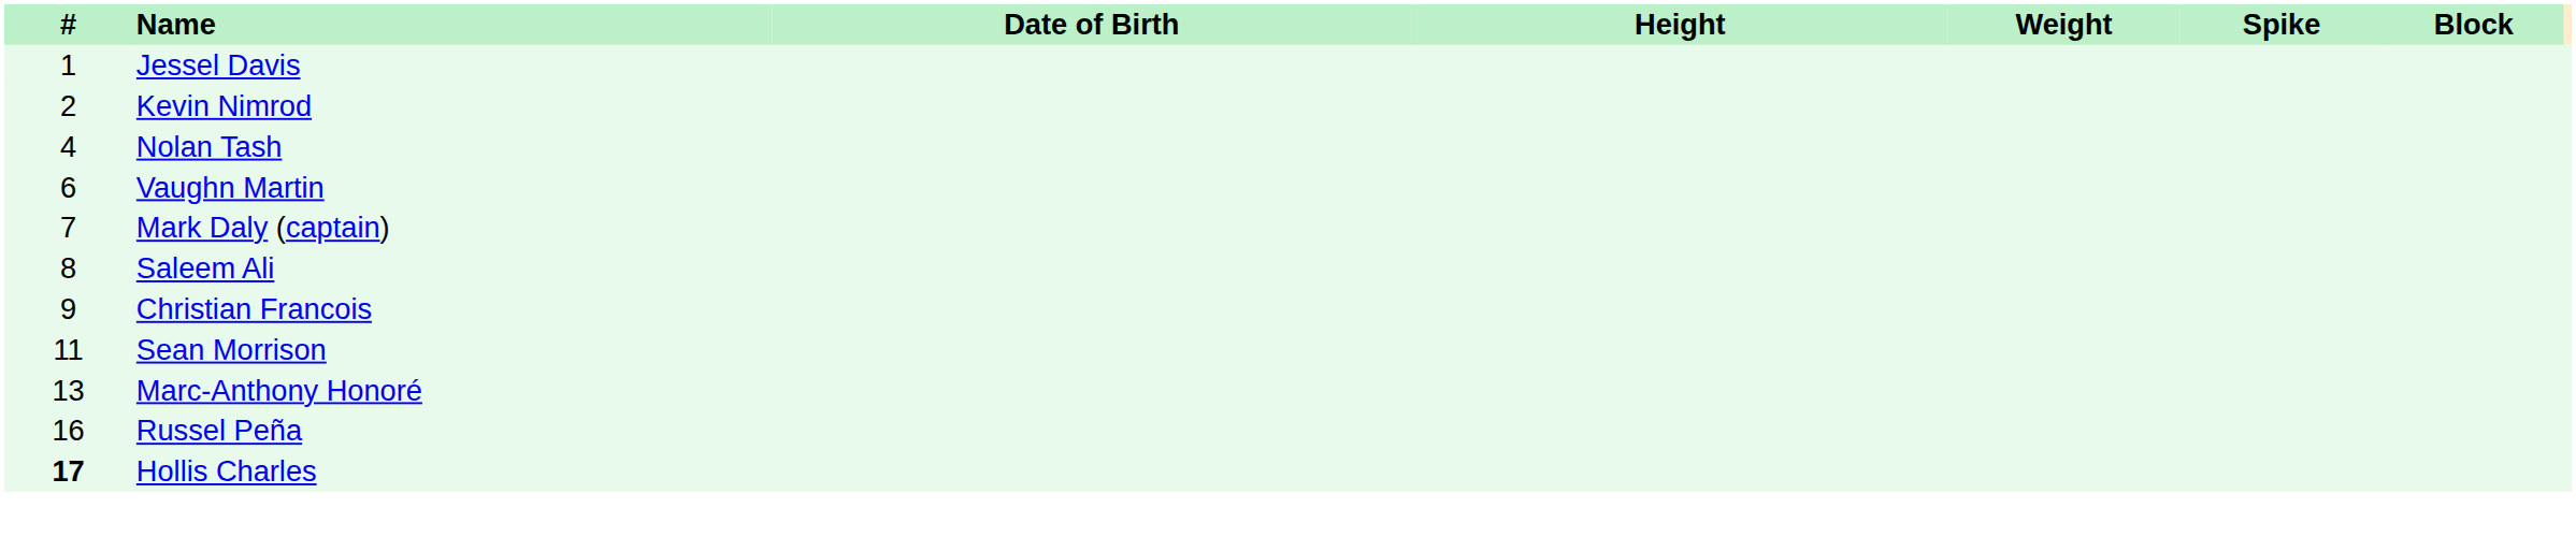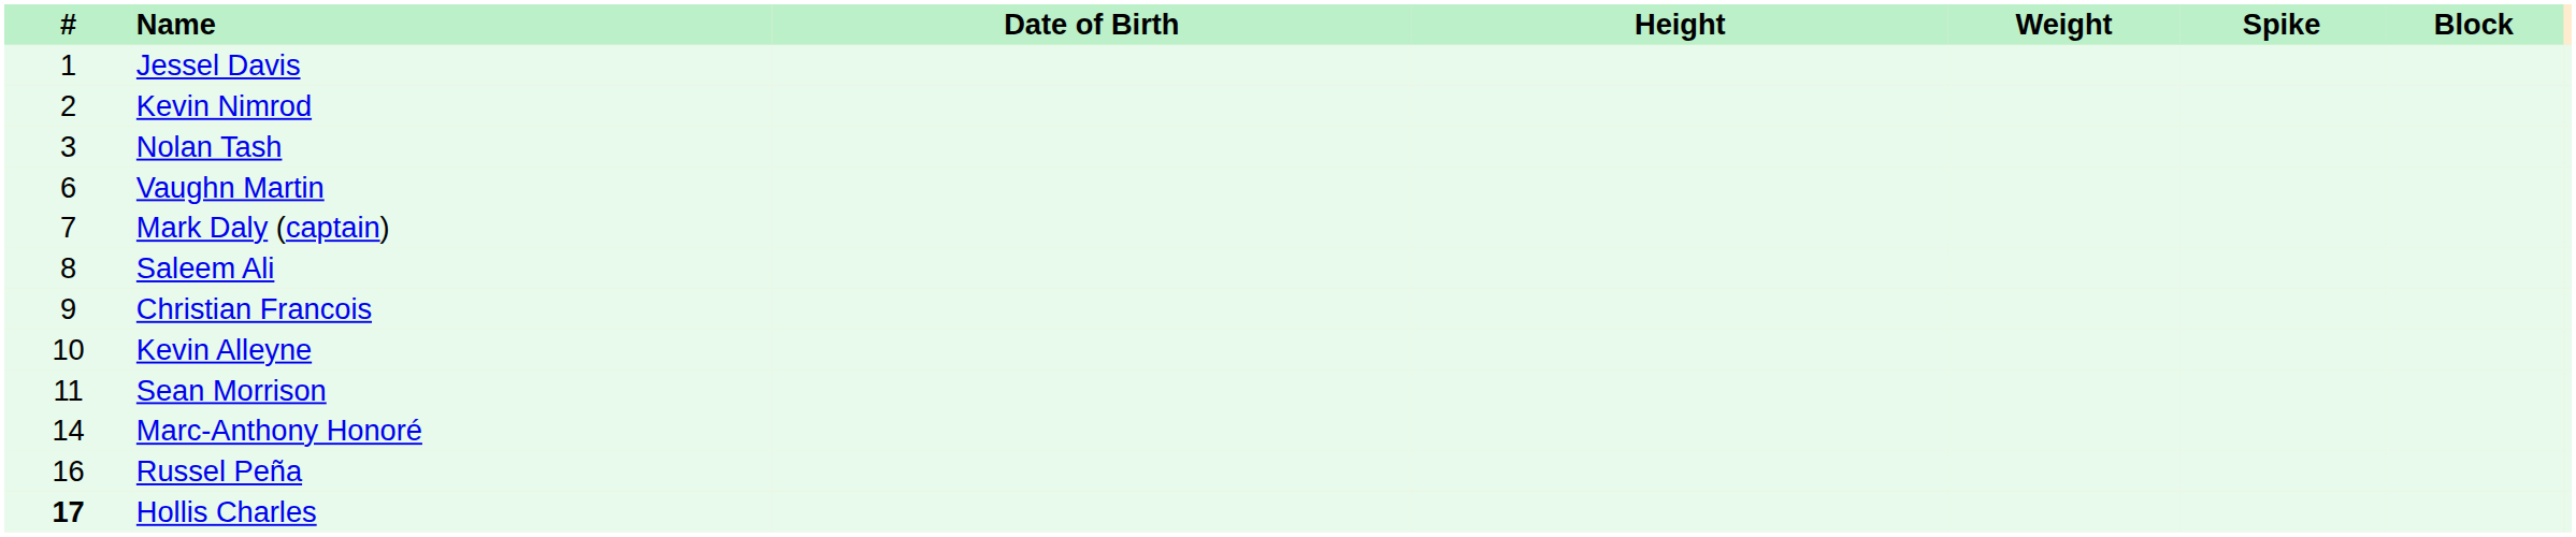Nolan Tash | #: 4 -> 3
+ row: 10 | Kevin Alleyne
Marc-Anthony Honoré | #: 13 -> 14
